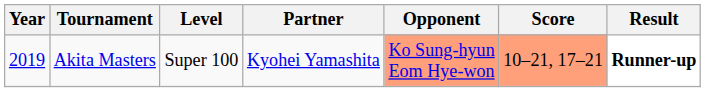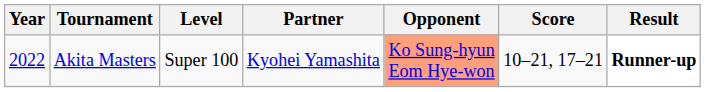Akita Masters | Year: 2019 -> 2022
Akita Masters | Score: lightsalmon background -> no background
